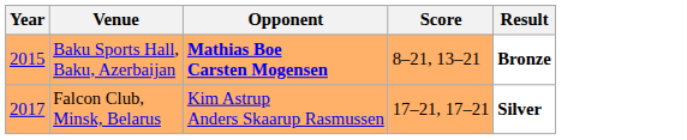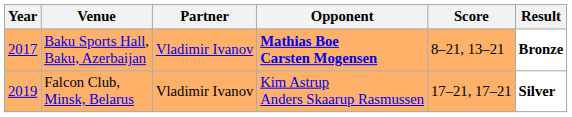+ column: Partner | Vladimir Ivanov | Vladimir Ivanov
Baku Sports Hall, Baku, Azerbaijan | Year: 2015 -> 2017
Falcon Club, Minsk, Belarus | Year: 2017 -> 2019
